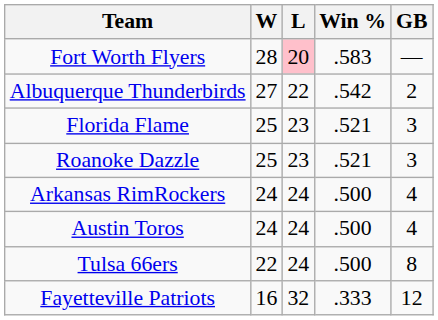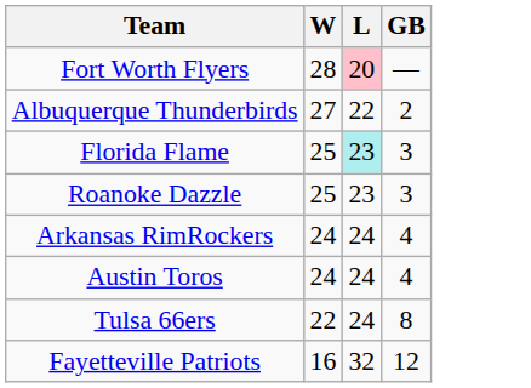- column: Win % | .583 | .542 | .521 | .521 | .500 | .500 | .500 | .333
Florida Flame | L: no background -> paleturquoise background
